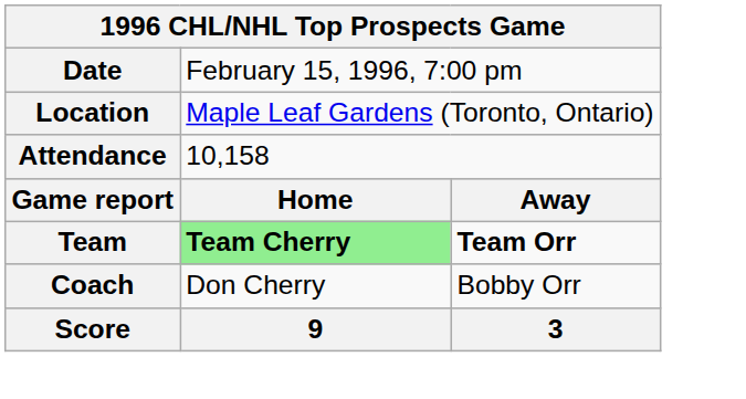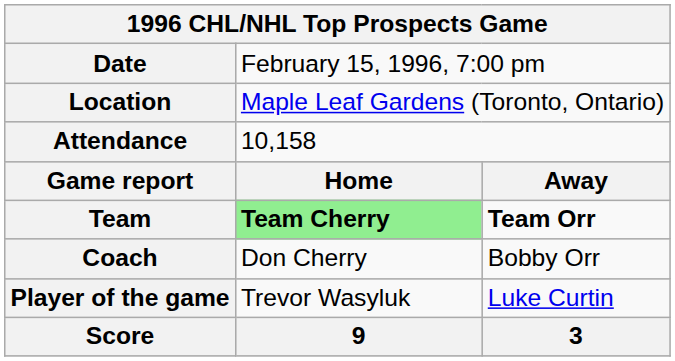+ row: Player of the game | Trevor Wasyluk | Luke Curtin
